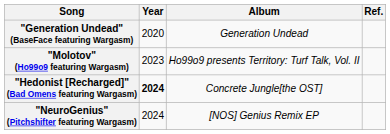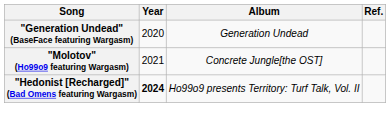"Molotov" (Ho99o9 featuring Wargasm) | Year: 2023 -> 2021
"Molotov" (Ho99o9 featuring Wargasm) | Album: Ho99o9 presents Territory: Turf Talk, Vol. II -> Concrete Jungle[the OST]
"Hedonist [Recharged]" (Bad Omens featuring Wargasm) | Album: Concrete Jungle[the OST] -> Ho99o9 presents Territory: Turf Talk, Vol. II
- row: "NeuroGenius" (Pitchshifter featuring Wargasm) | 2024 | [NOS] Genius Remix EP
